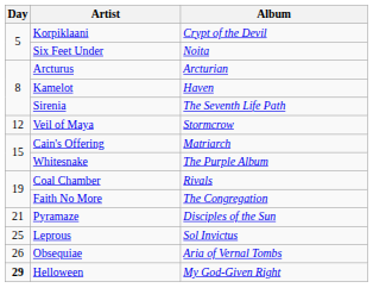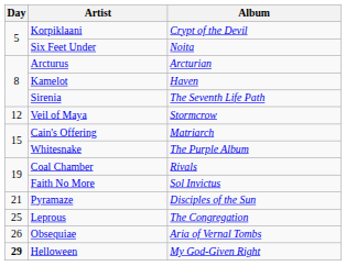Faith No More | Album: The Congregation -> Sol Invictus
Leprous | Album: Sol Invictus -> The Congregation
